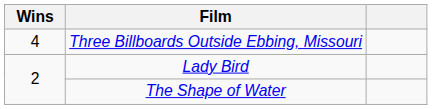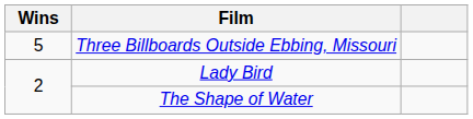Three Billboards Outside Ebbing, Missouri | Wins: 4 -> 5
